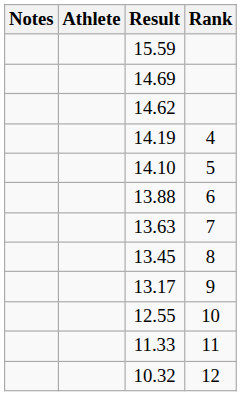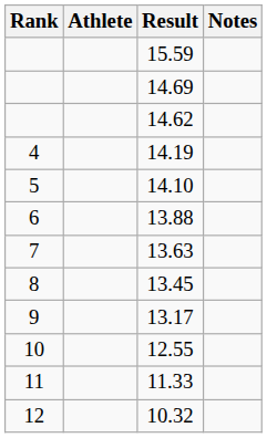columns swapped: Rank <-> Notes
